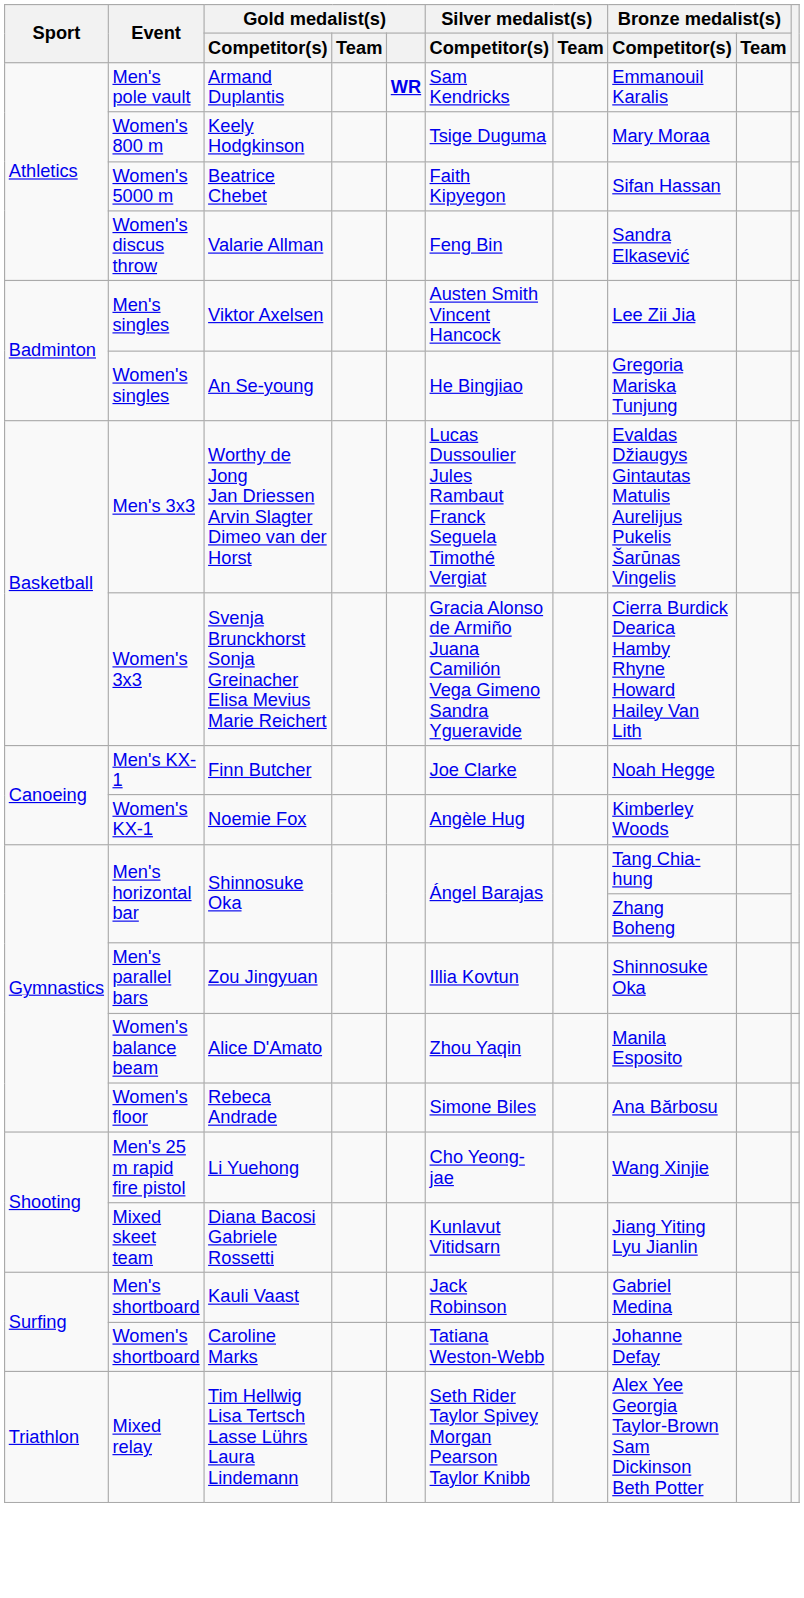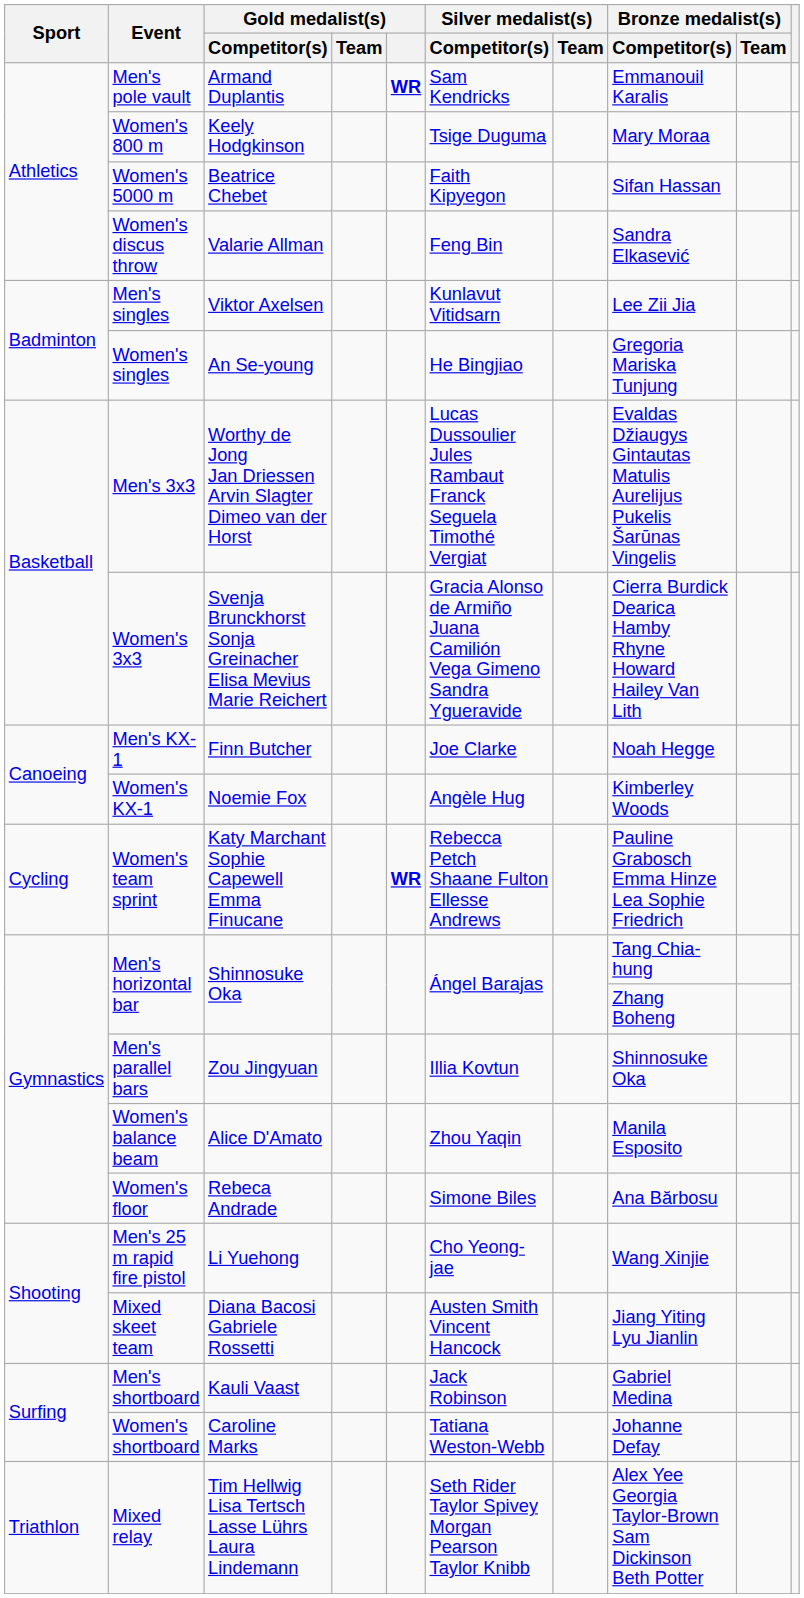Men's singles | Silver medalist(s) / Competitor(s): Austen Smith Vincent Hancock -> Kunlavut Vitidsarn
+ row: Cycling | Women's team sprint | Katy Marchant Sophie Capewell Emma Finucane | WR | Rebecca Petch Shaane Fulton Ellesse Andrews | Pauline Grabosch Emma Hinze Lea Sophie Friedrich
Mixed skeet team | Silver medalist(s) / Competitor(s): Kunlavut Vitidsarn -> Austen Smith Vincent Hancock
